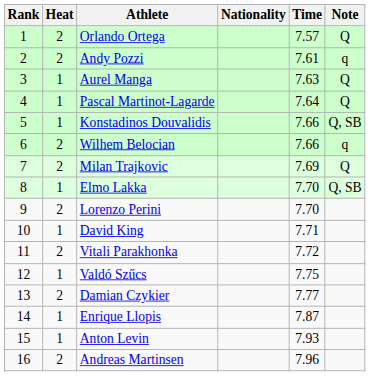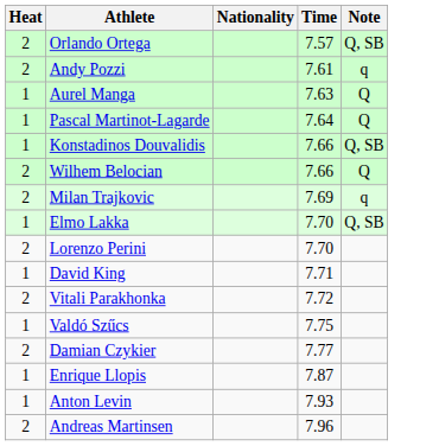- column: Rank | 1 | 2 | 3 | 4 | 5 | 6 | 7 | 8 | 9 | 10 | 11 | 12 | 13 | 14 | 15 | 16
Orlando Ortega | Note: Q -> Q, SB
Wilhem Belocian | Note: q -> Q
Milan Trajkovic | Note: Q -> q
